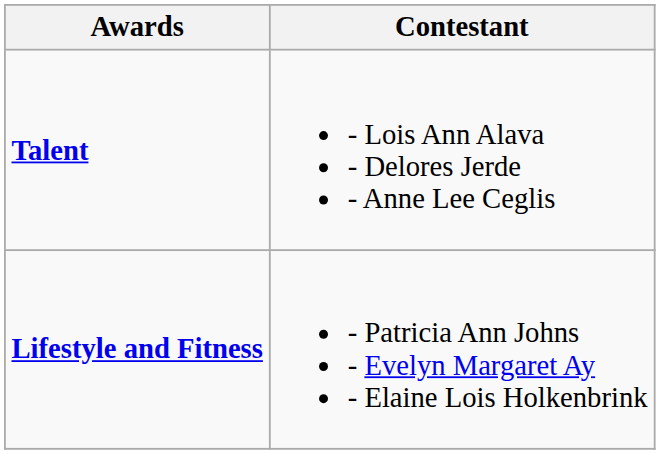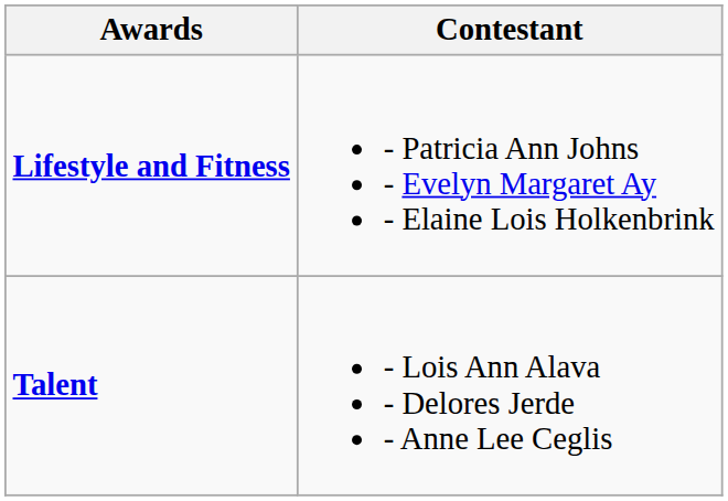rows swapped: Lifestyle and Fitness <-> Talent
